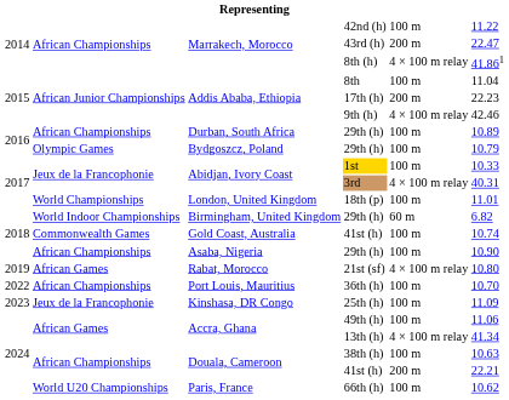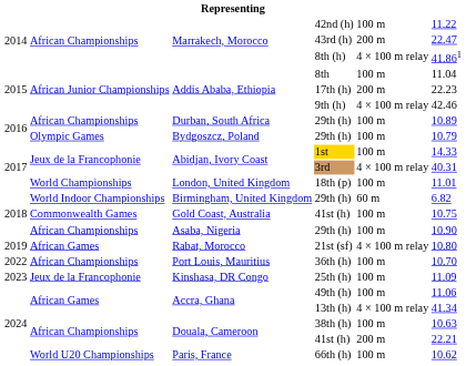1st | column 6: 10.33 -> 14.33
Gold Coast, Australia / 41st (h) | column 6: 10.74 -> 10.75
